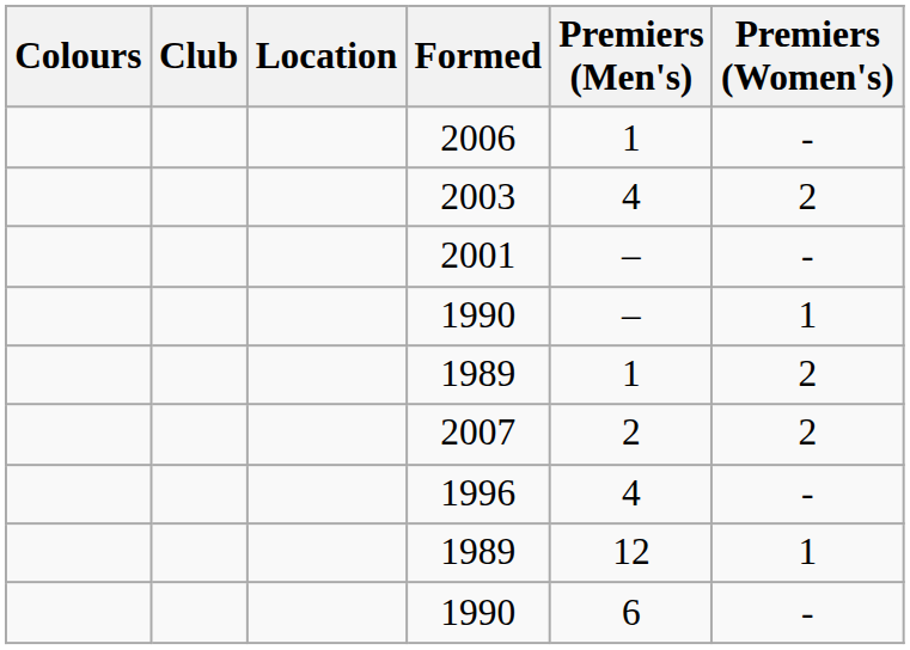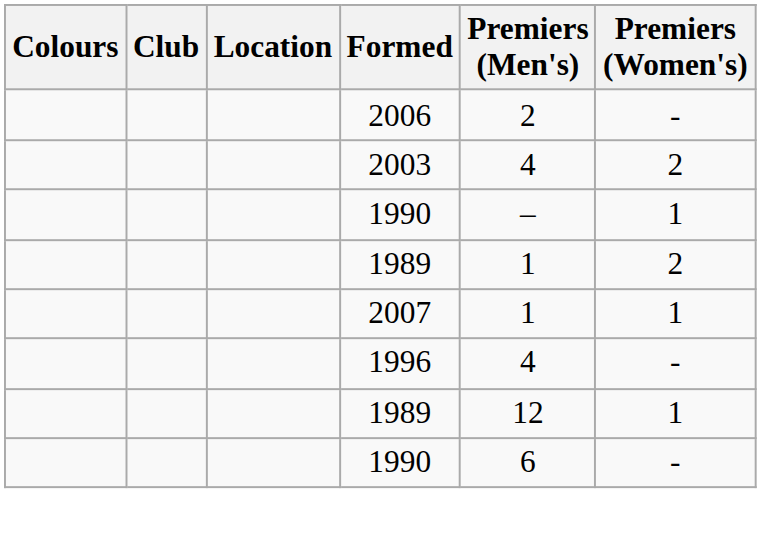2006 | Premiers (Men's): 1 -> 2
- row: 2001 | – | -
2007 | Premiers (Men's): 2 -> 1
2007 | Premiers (Women's): 2 -> 1
